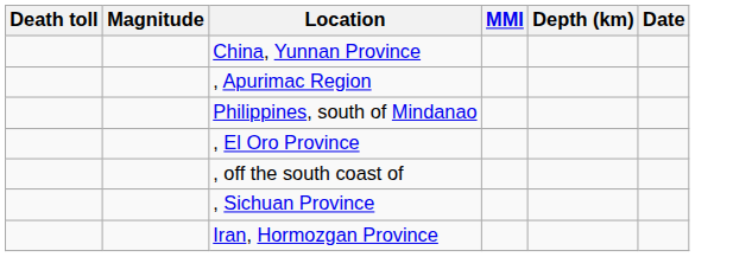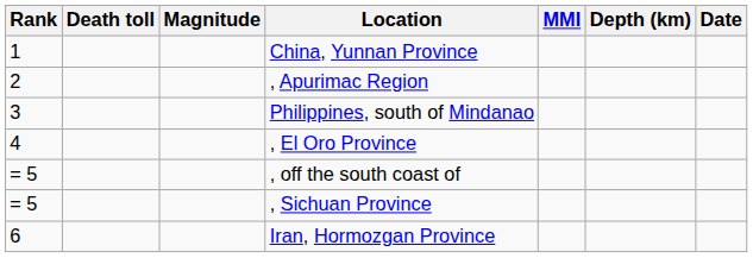+ column: Rank | 1 | 2 | 3 | 4 | = 5 | = 5 | 6
